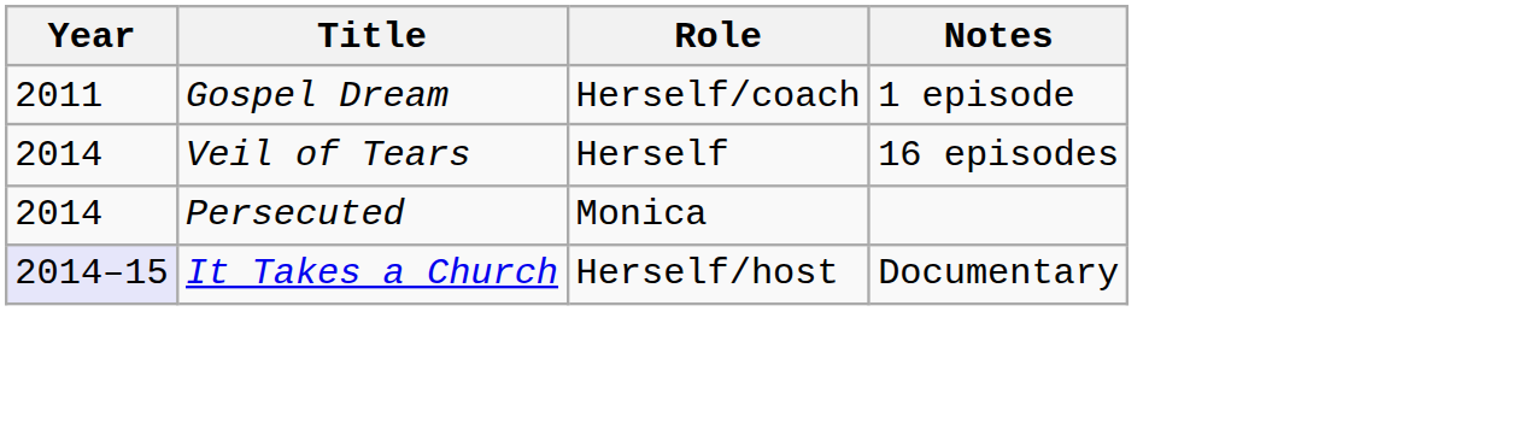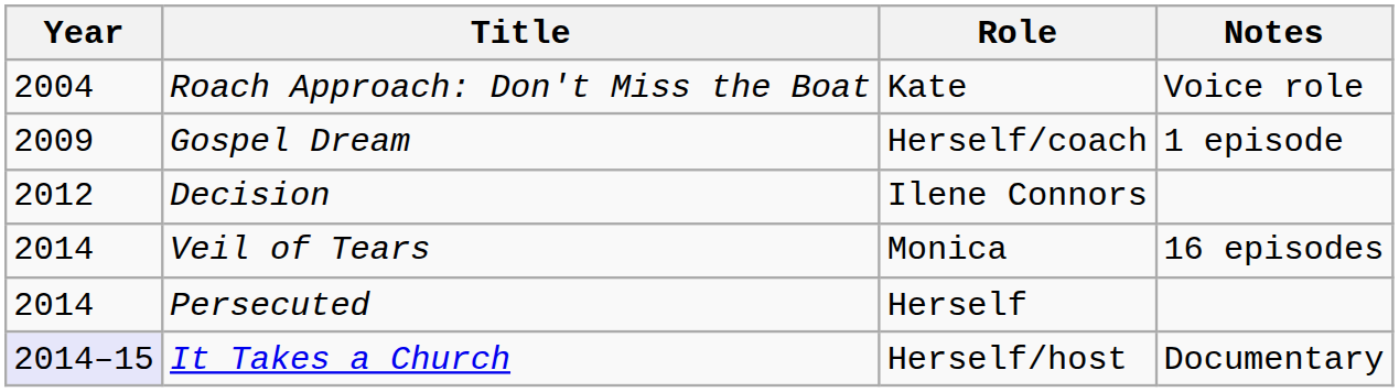+ row: 2004 | Roach Approach: Don't Miss the Boat | Kate | Voice role
Gospel Dream | Year: 2011 -> 2009
+ row: 2012 | Decision | Ilene Connors
Veil of Tears | Role: Herself -> Monica
Persecuted | Role: Monica -> Herself
